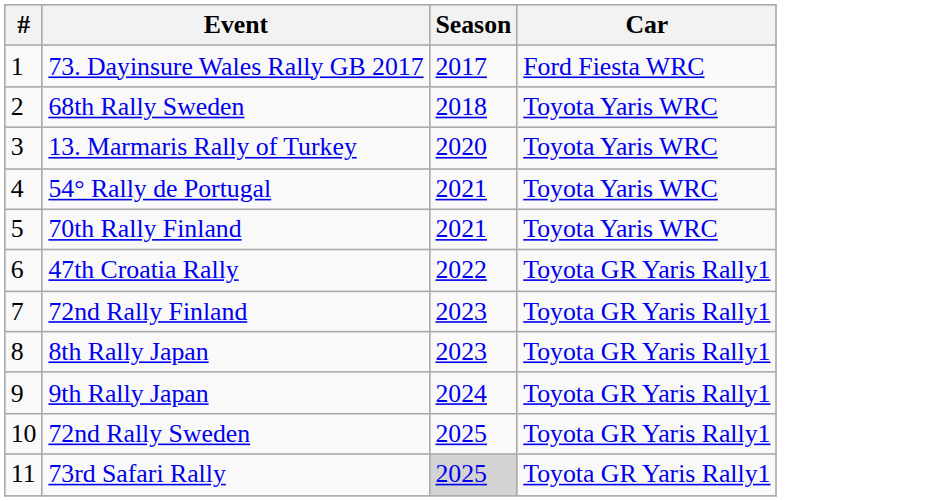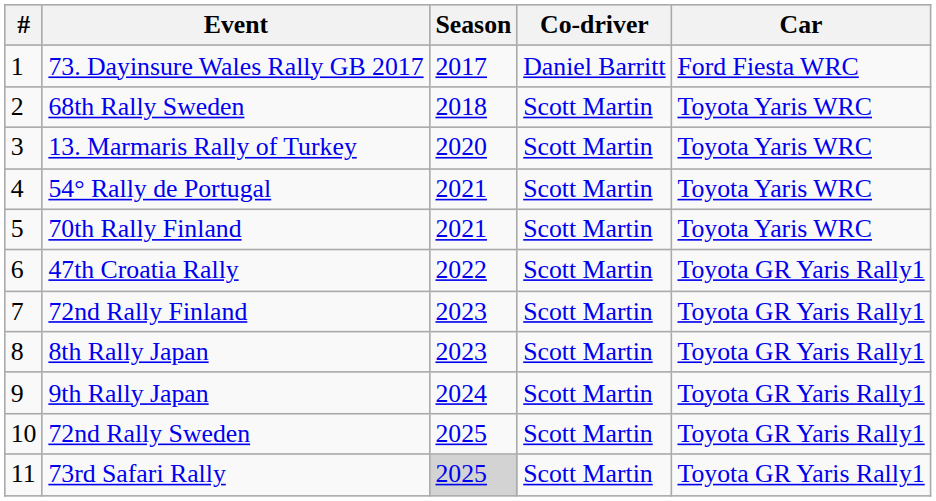+ column: Co-driver | Daniel Barritt | Scott Martin | Scott Martin | Scott Martin | Scott Martin | Scott Martin | Scott Martin | Scott Martin | Scott Martin | Scott Martin | Scott Martin
